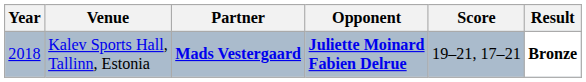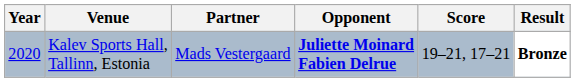Kalev Sports Hall, Tallinn, Estonia | Year: 2018 -> 2020
Kalev Sports Hall, Tallinn, Estonia | Partner: bold -> normal
